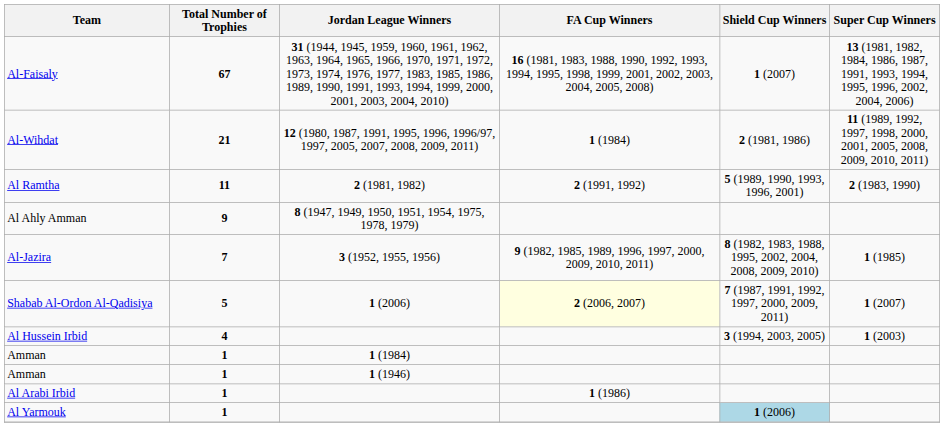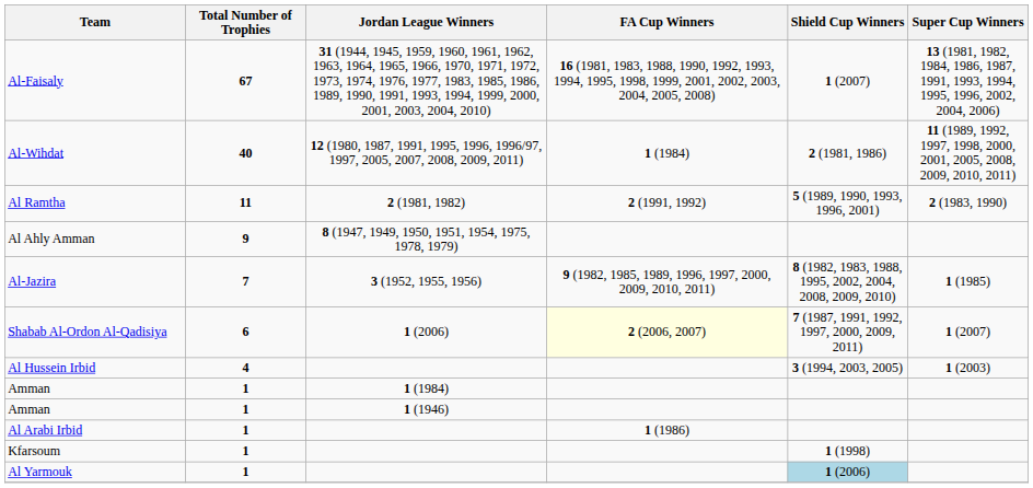Al-Wihdat | Total Number of Trophies: 21 -> 40
Shabab Al-Ordon Al-Qadisiya | Total Number of Trophies: 5 -> 6
+ row: Kfarsoum | 1 | 1 (1998)
